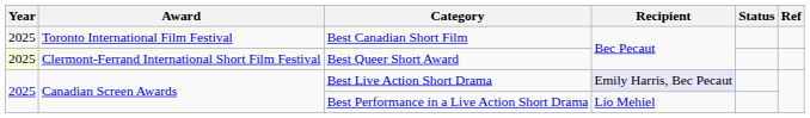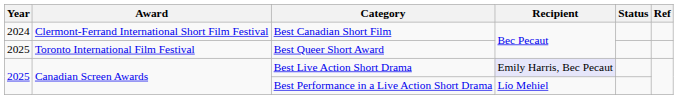Best Canadian Short Film | Year: 2025 -> 2024
Best Canadian Short Film | Award: Toronto International Film Festival -> Clermont-Ferrand International Short Film Festival
Best Queer Short Award | Year: lightyellow background -> no background
Best Queer Short Award | Award: Clermont-Ferrand International Short Film Festival -> Toronto International Film Festival
